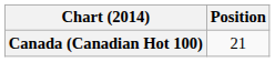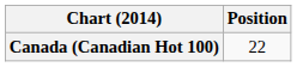Canada (Canadian Hot 100) | Position: 21 -> 22
